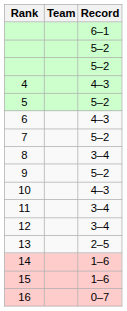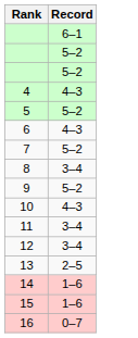- column: Team
